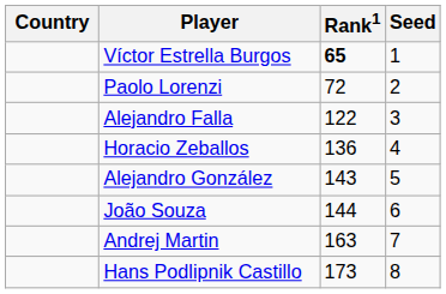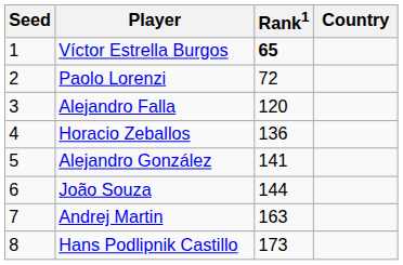columns swapped: Country <-> Seed
Alejandro Falla | Rank1: 122 -> 120
Alejandro González | Rank1: 143 -> 141
